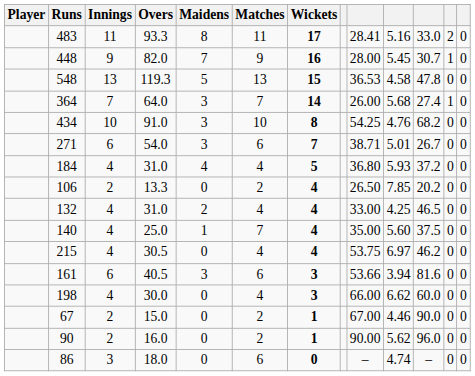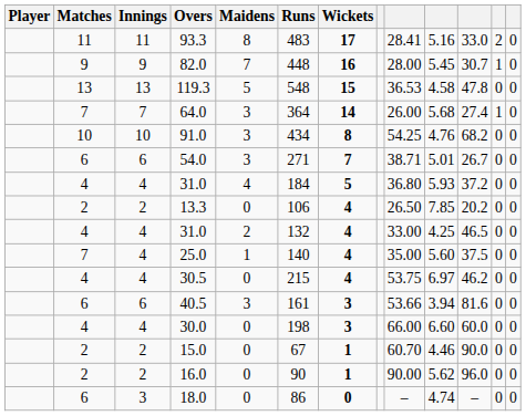columns swapped: Matches <-> Runs
30.0 | column 10: 6.62 -> 6.60
15.0 | column 9: 67.00 -> 60.70
